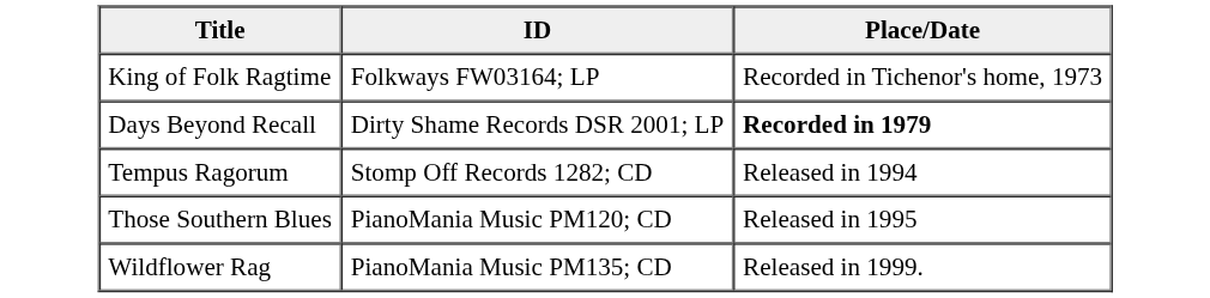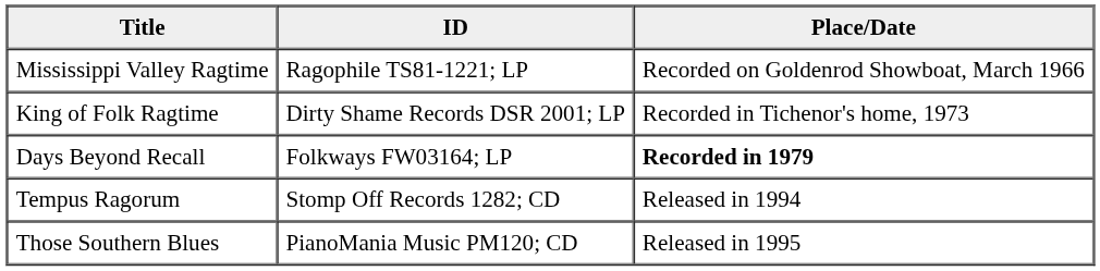+ row: Mississippi Valley Ragtime | Ragophile TS81-1221; LP | Recorded on Goldenrod Showboat, March 1966
King of Folk Ragtime | ID: Folkways FW03164; LP -> Dirty Shame Records DSR 2001; LP
Days Beyond Recall | ID: Dirty Shame Records DSR 2001; LP -> Folkways FW03164; LP
- row: Wildflower Rag | PianoMania Music PM135; CD | Released in 1999.
